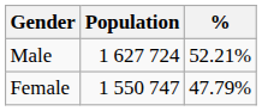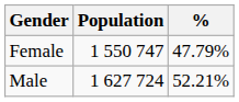rows swapped: Male <-> Female
